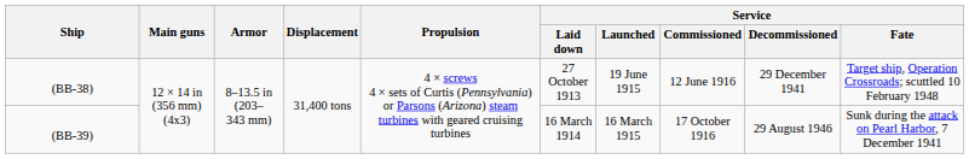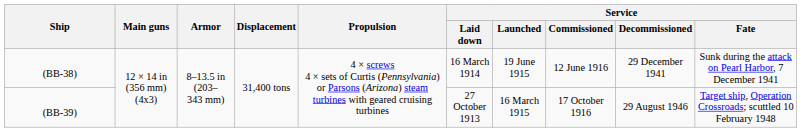(BB-38) | Service / Laid down: 27 October 1913 -> 16 March 1914
(BB-38) | Service / Fate: Target ship, Operation Crossroads; scuttled 10 February 1948 -> Sunk during the attack on Pearl Harbor, 7 December 1941
(BB-39) | Service / Laid down: 16 March 1914 -> 27 October 1913
(BB-39) | Service / Fate: Sunk during the attack on Pearl Harbor, 7 December 1941 -> Target ship, Operation Crossroads; scuttled 10 February 1948
